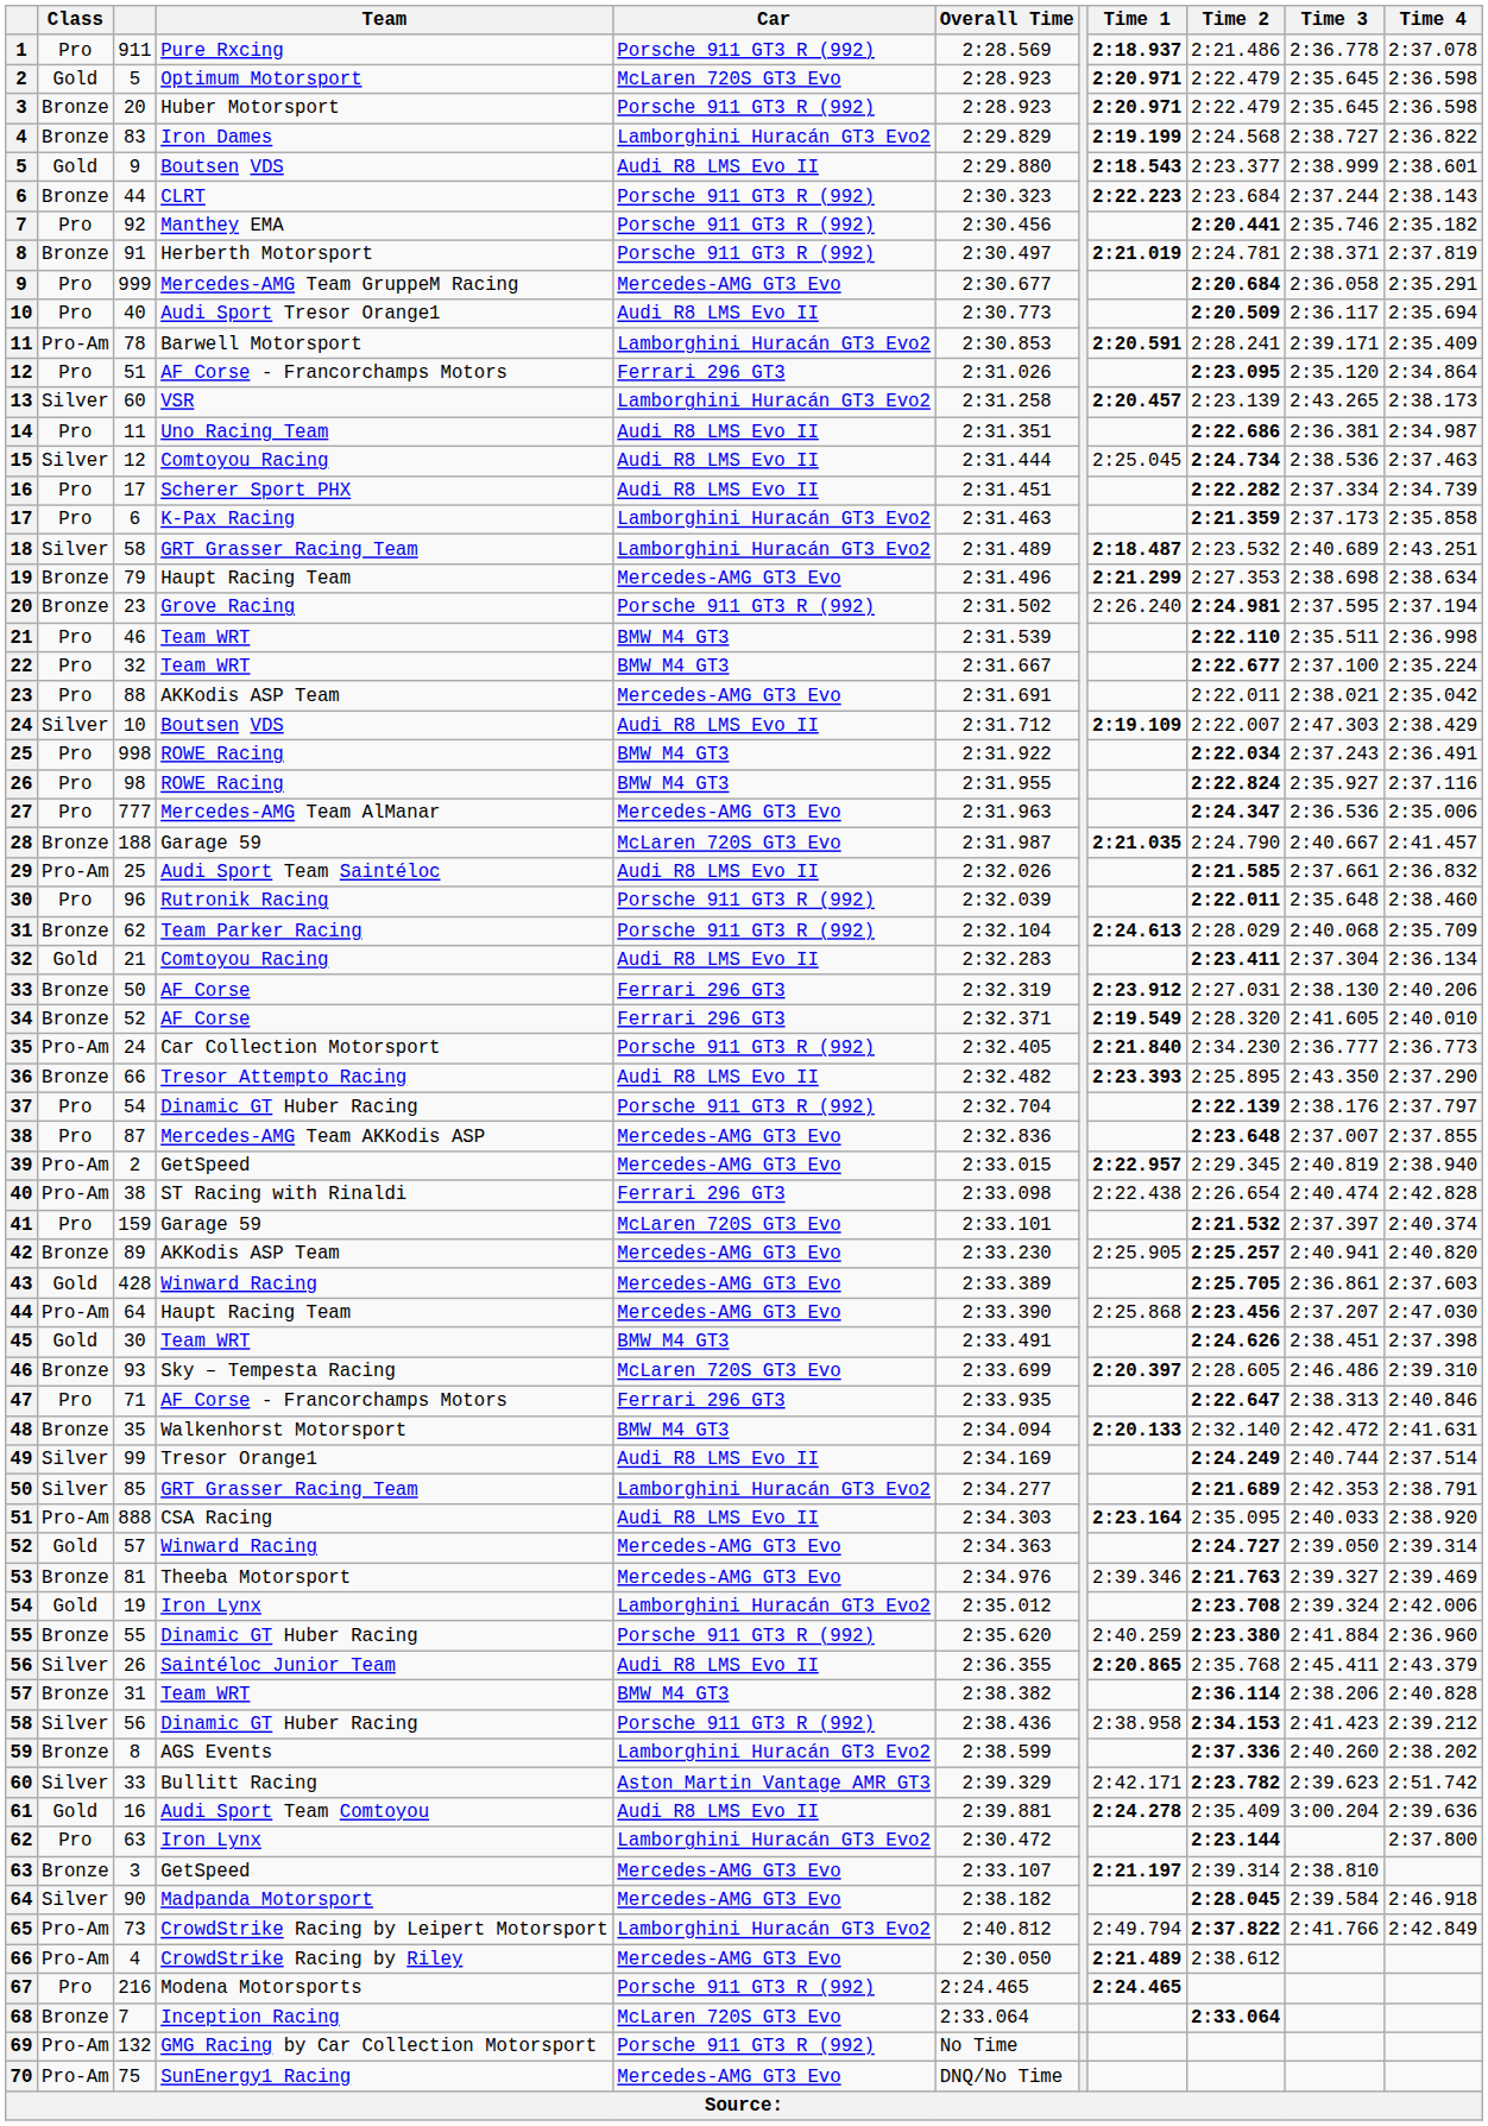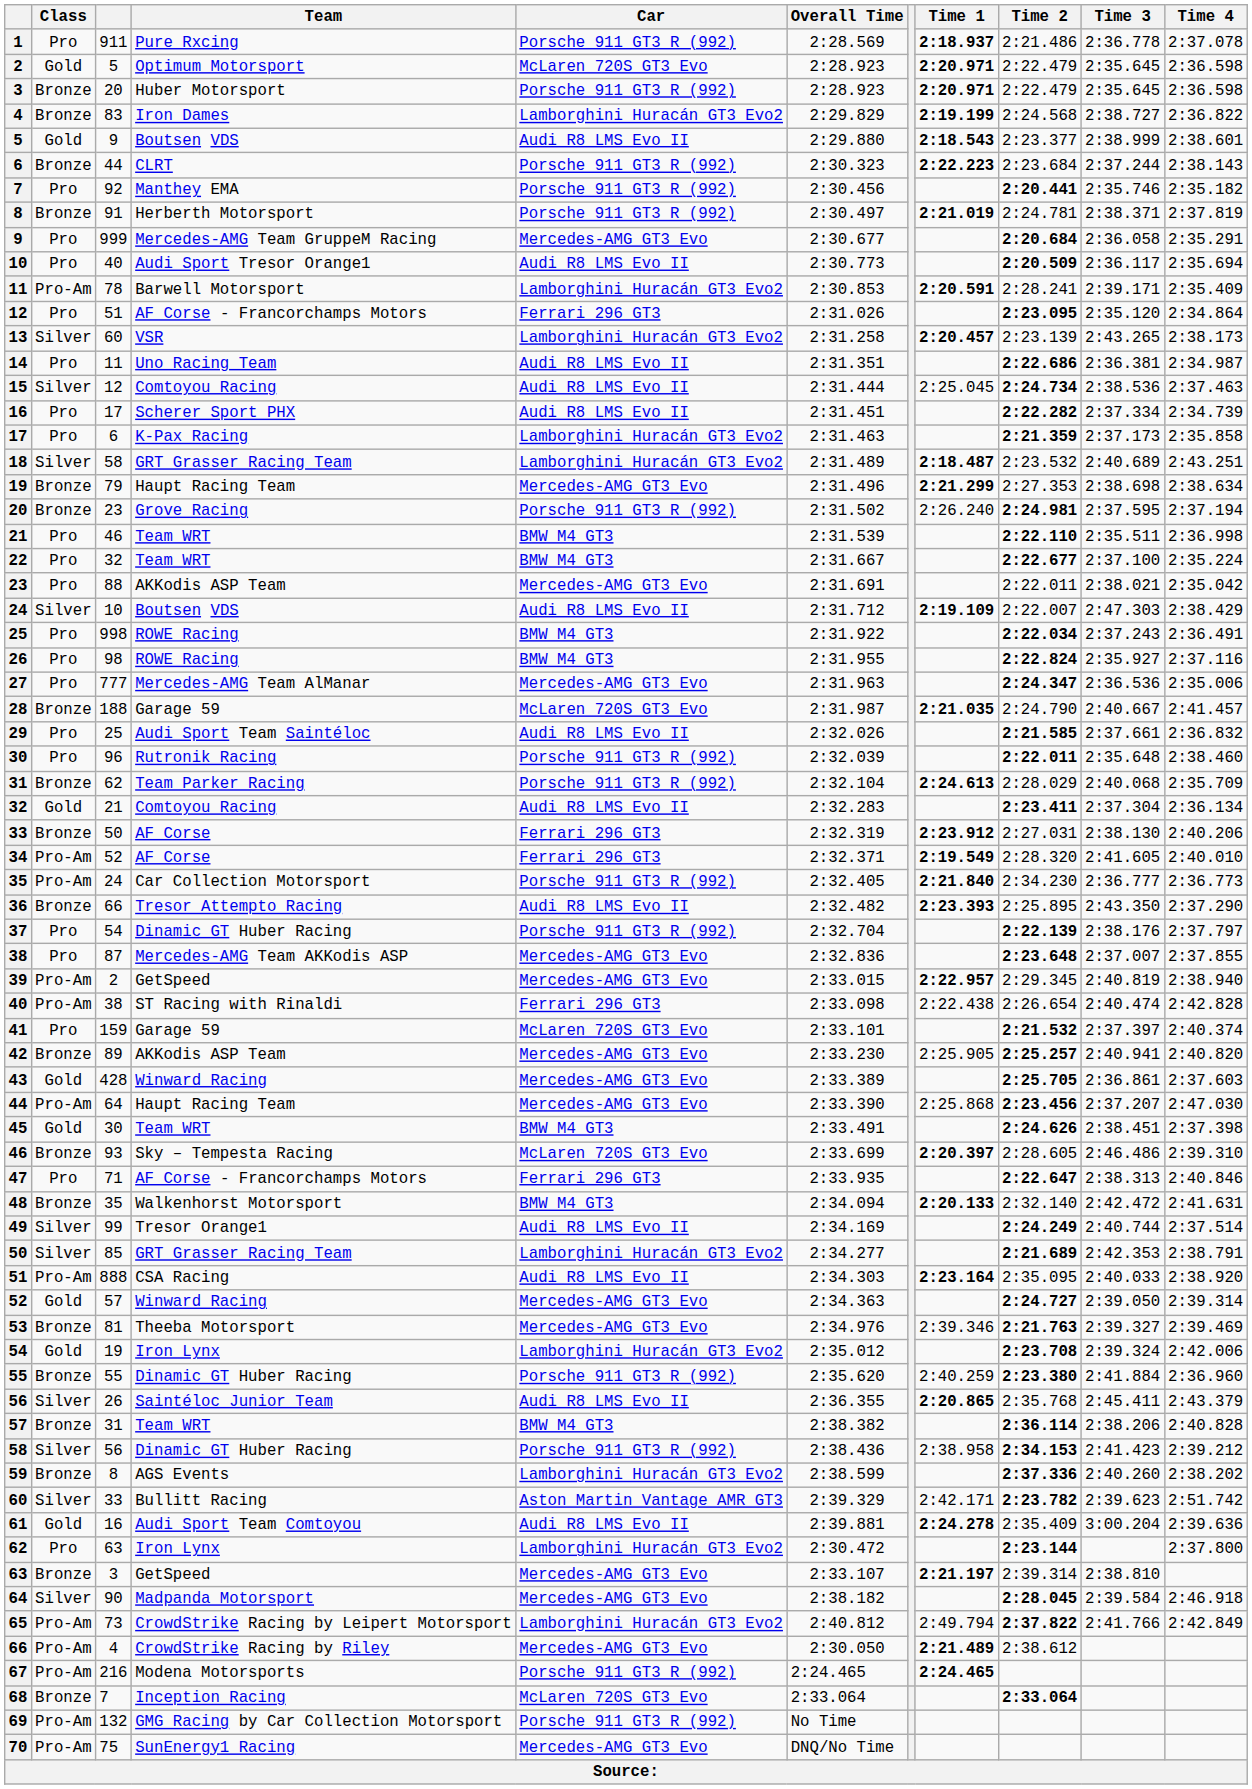29 | Class: Pro-Am -> Pro
34 | Class: Bronze -> Pro-Am
67 | Class: Pro -> Pro-Am
